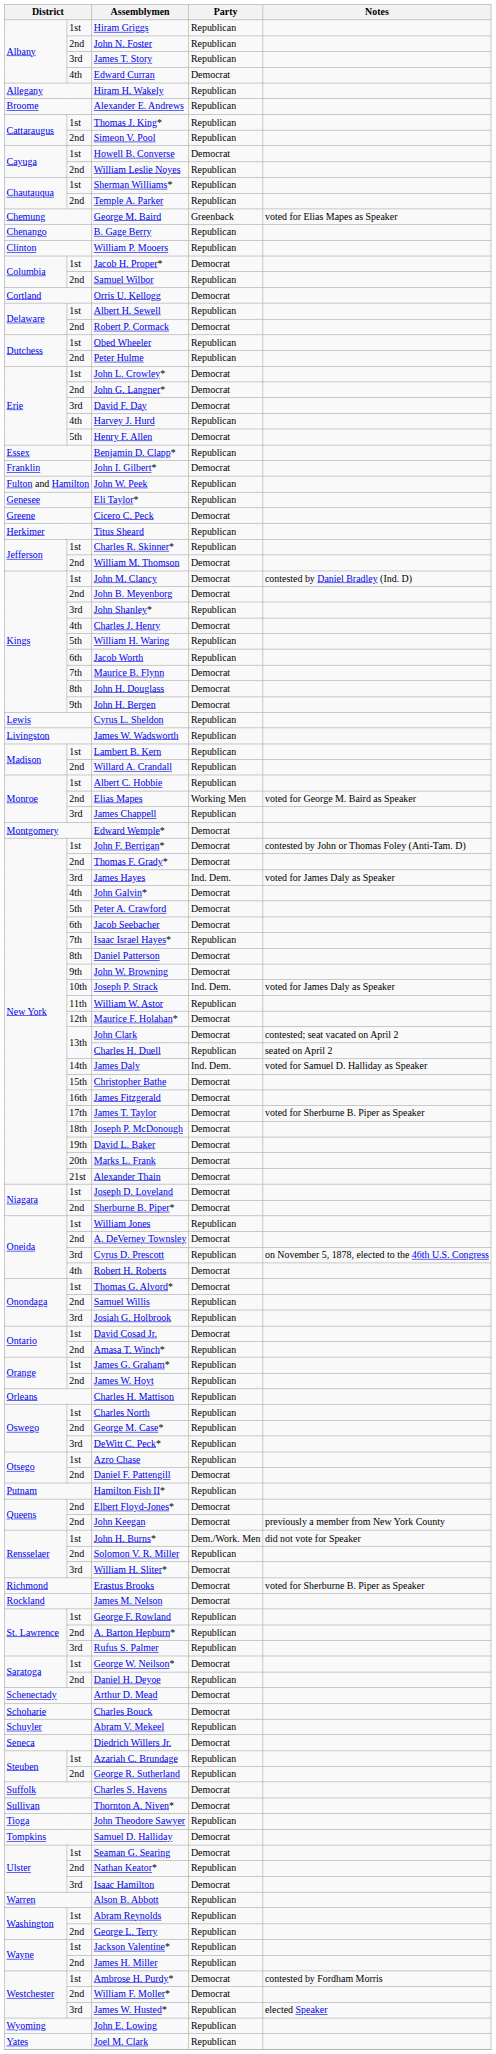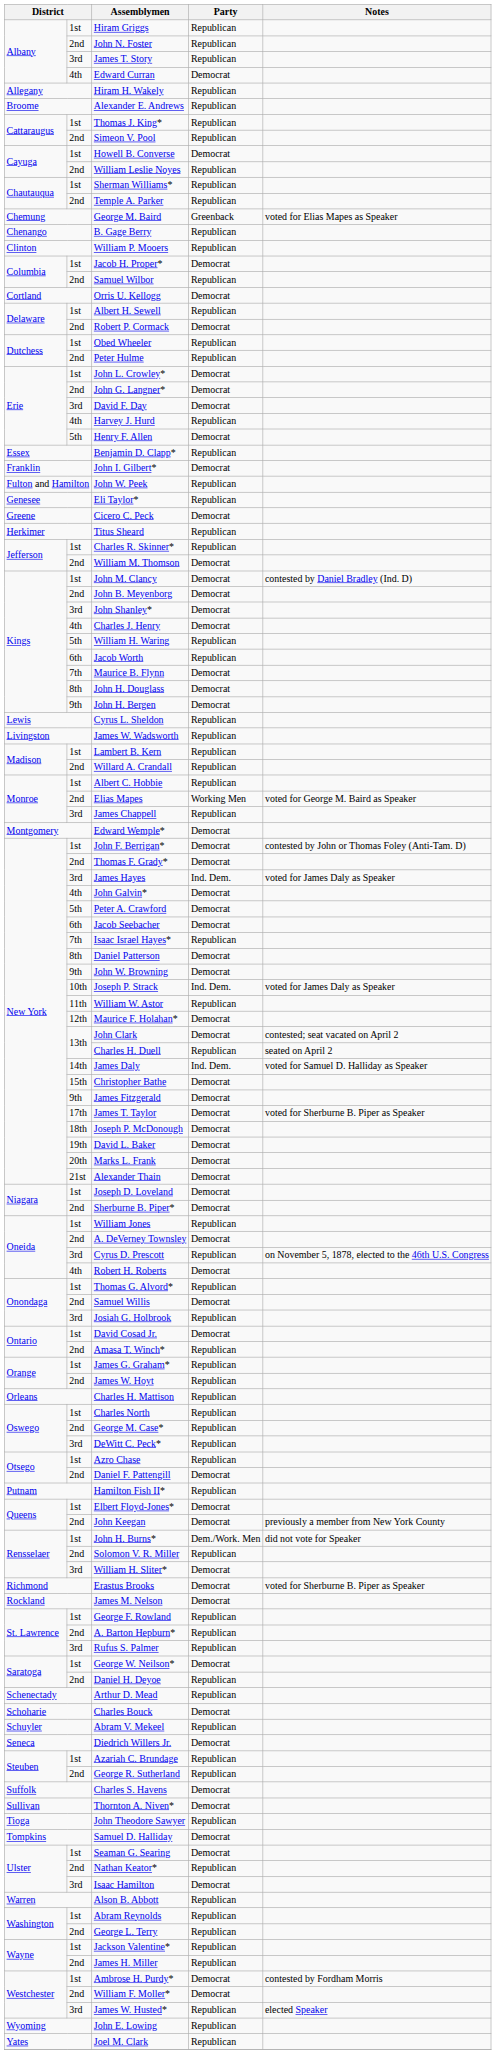John Shanley* | Party: Republican -> Democrat
James Fitzgerald | column 2: 16th -> 9th
Thomas G. Alvord* | Party: Democrat -> Republican
Samuel Willis | Party: Republican -> Democrat
Elbert Floyd-Jones* | column 2: 2nd -> 1st
Arthur D. Mead | Party: Democrat -> Republican
